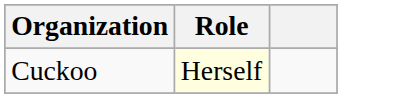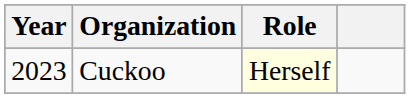+ column: Year | 2023
